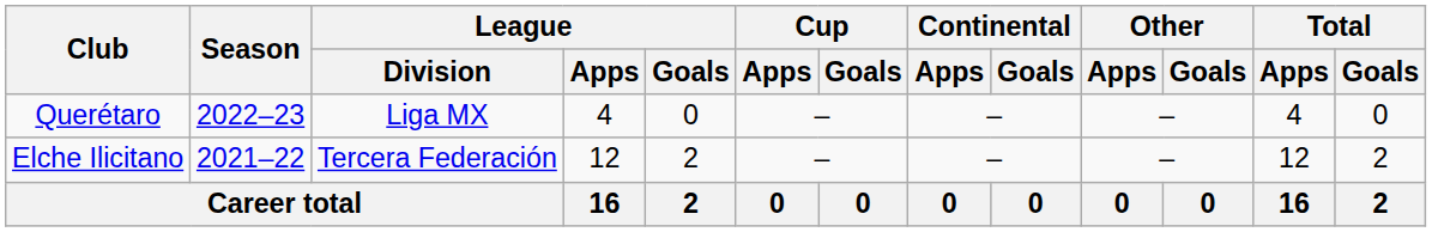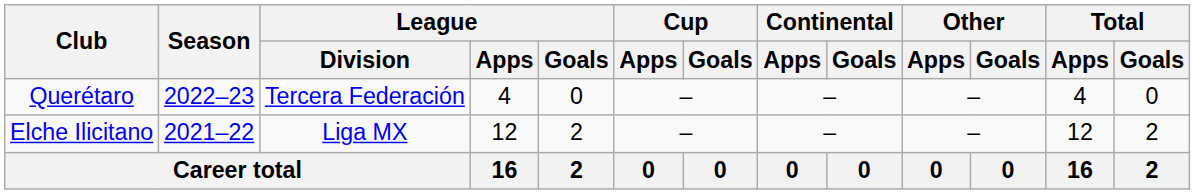Querétaro | League / Division: Liga MX -> Tercera Federación
Elche Ilicitano | League / Division: Tercera Federación -> Liga MX
